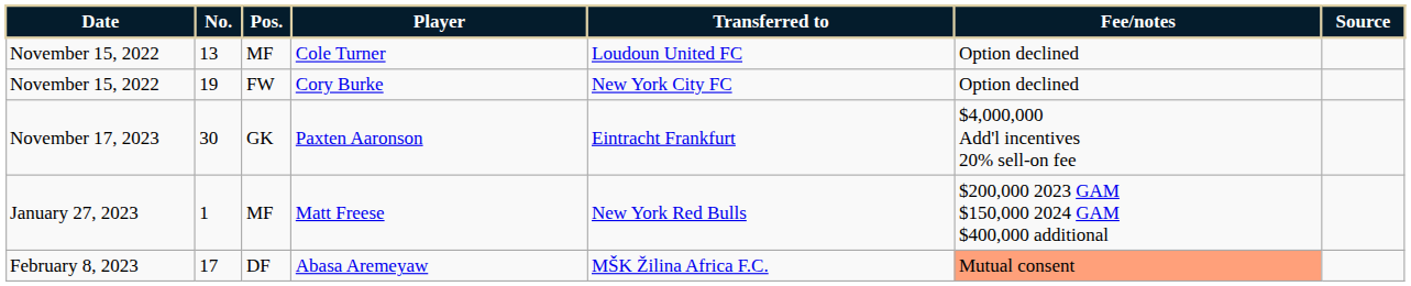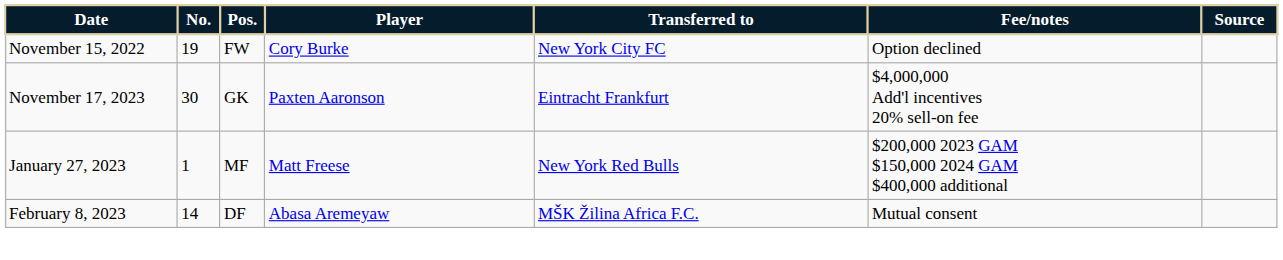- row: November 15, 2022 | 13 | MF | Cole Turner | Loudoun United FC | Option declined
Abasa Aremeyaw | No.: 17 -> 14
Abasa Aremeyaw | Fee/notes: lightsalmon background -> no background
